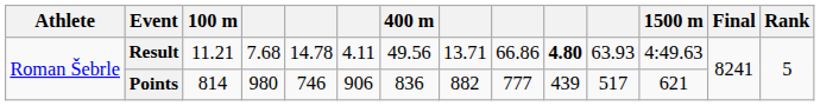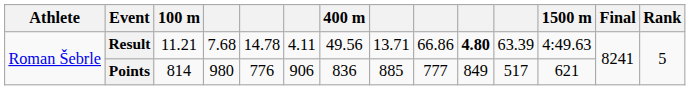Result | column 11: 63.93 -> 63.39
Points | column 5: 746 -> 776
Points | column 8: 882 -> 885
Points | column 10: 439 -> 849
